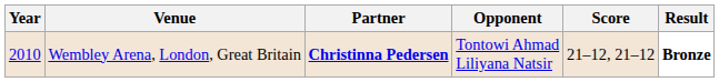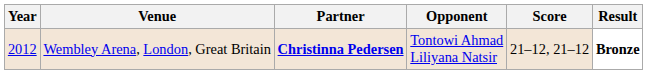Wembley Arena, London, Great Britain | Year: 2010 -> 2012
